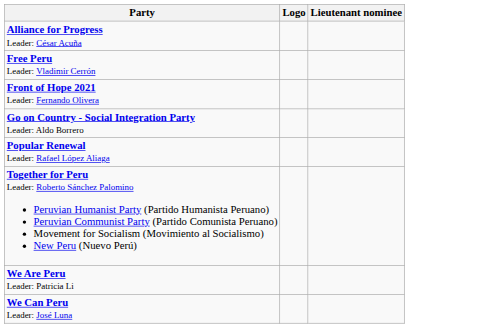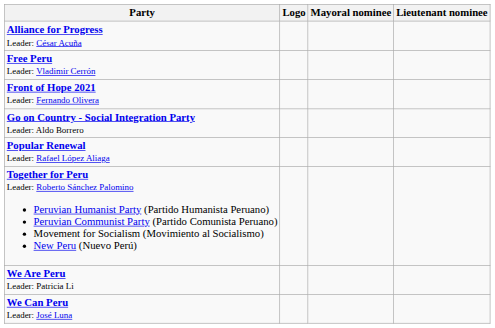+ column: Mayoral nominee
